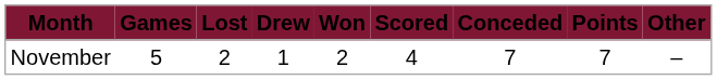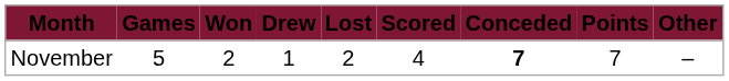columns swapped: Won <-> Lost
November | Conceded: normal -> bold
